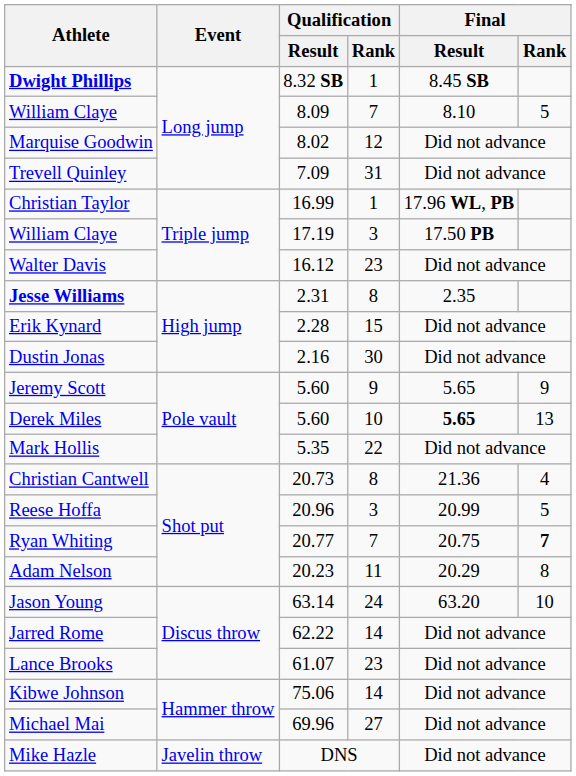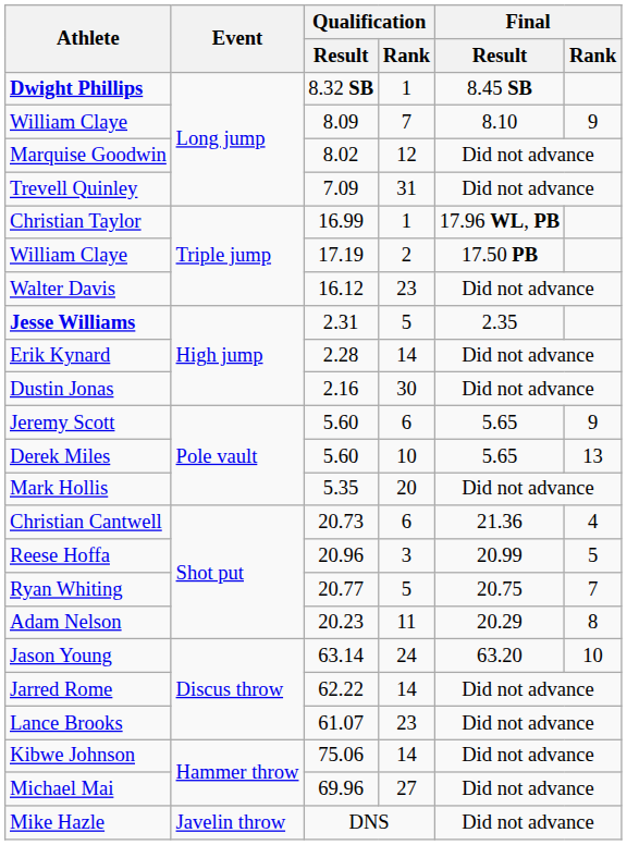William Claye / 8.09 | Final / Rank: 5 -> 9
William Claye / 17.19 | Qualification / Rank: 3 -> 2
Jesse Williams | Qualification / Rank: 8 -> 5
Erik Kynard | Qualification / Rank: 15 -> 14
Jeremy Scott | Qualification / Rank: 9 -> 6
Derek Miles | Final / Result: bold -> normal
Mark Hollis | Qualification / Rank: 22 -> 20
Christian Cantwell | Qualification / Rank: 8 -> 6
Ryan Whiting | Qualification / Rank: 7 -> 5
Ryan Whiting | Final / Rank: bold -> normal
